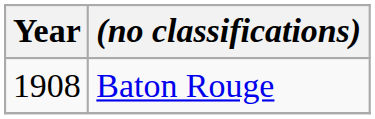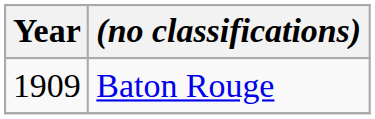Baton Rouge | Year: 1908 -> 1909
